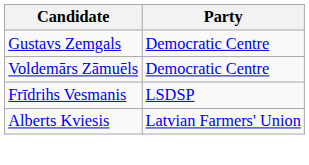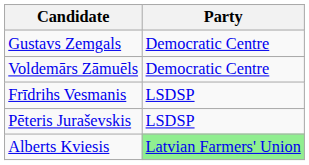+ row: Pēteris Juraševskis | LSDSP
Alberts Kviesis | Party: no background -> lightgreen background
